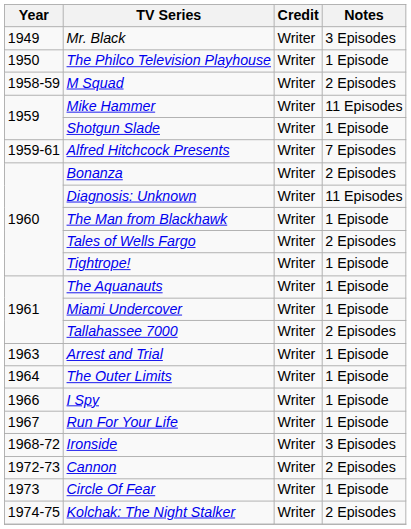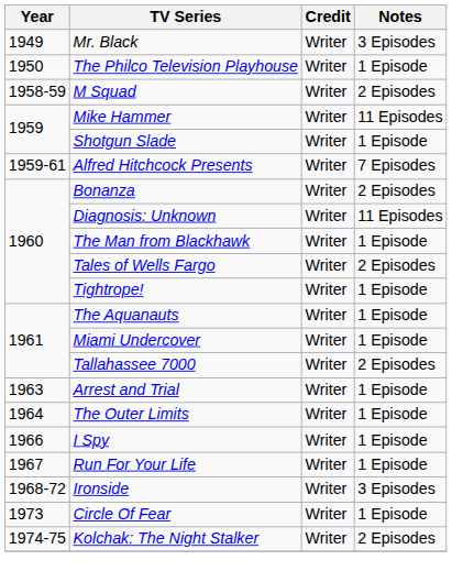- row: 1972-73 | Cannon | Writer | 2 Episodes
